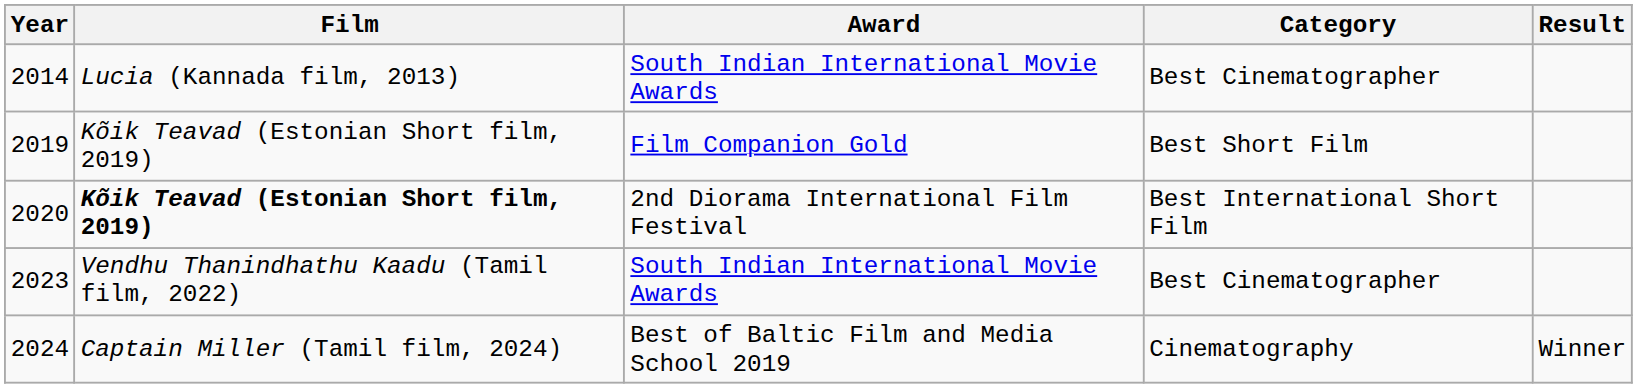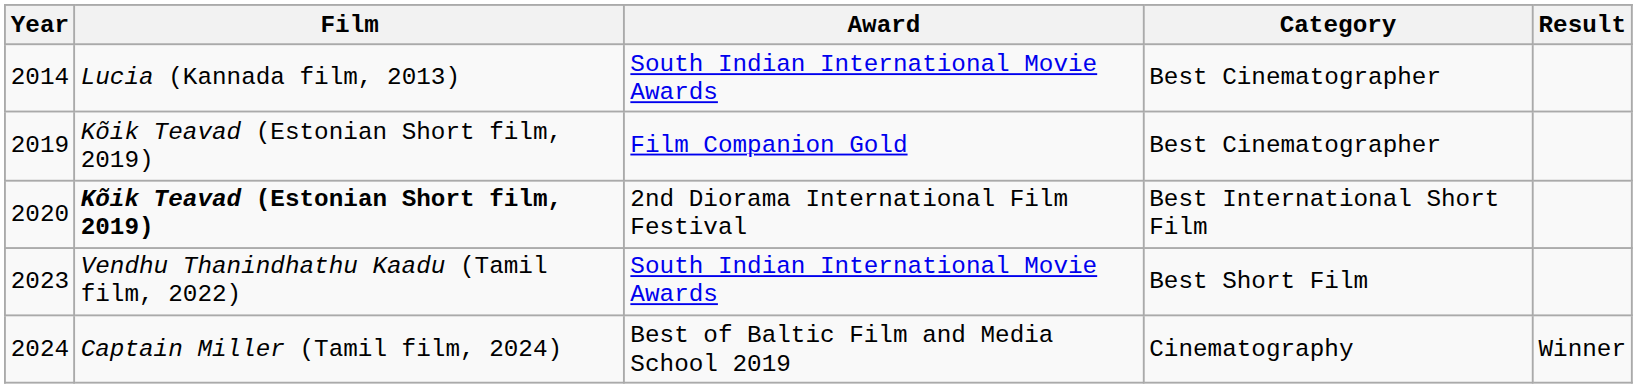2019 | Category: Best Short Film -> Best Cinematographer
2023 | Category: Best Cinematographer -> Best Short Film
